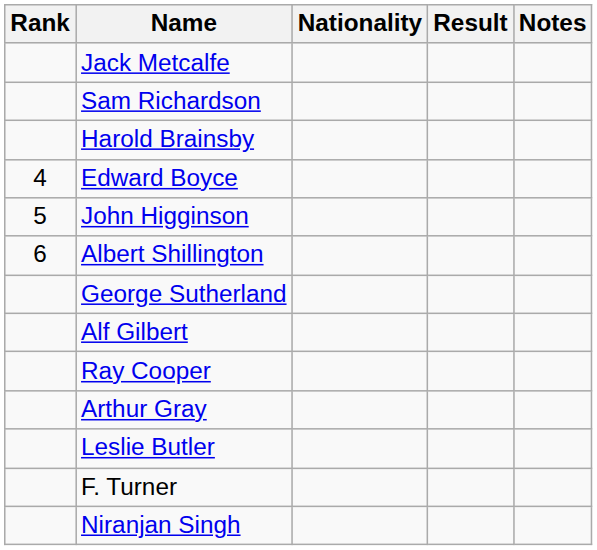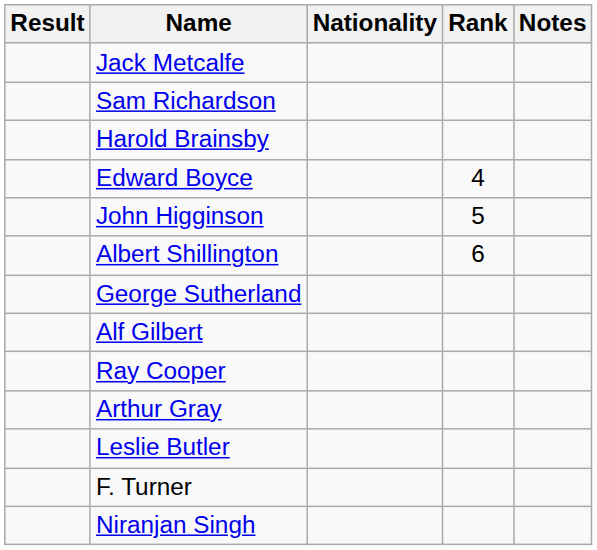columns swapped: Rank <-> Result
